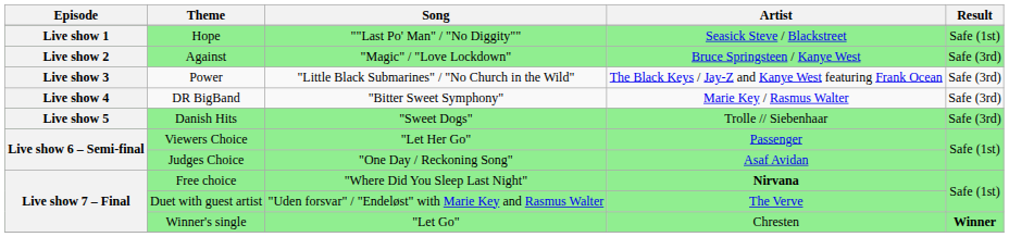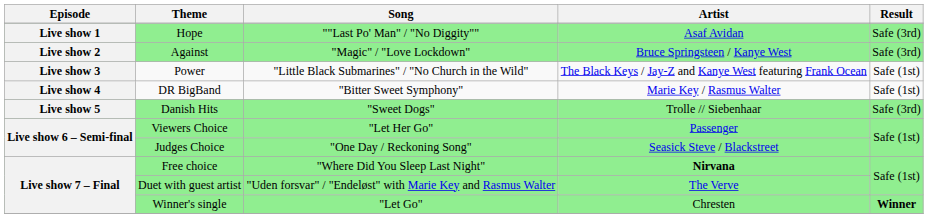Hope | Artist: Seasick Steve / Blackstreet -> Asaf Avidan
Hope | Result: Safe (1st) -> Safe (3rd)
Power | Result: Safe (3rd) -> Safe (1st)
DR BigBand | Result: Safe (3rd) -> Safe (1st)
Judges Choice | Artist: Asaf Avidan -> Seasick Steve / Blackstreet
